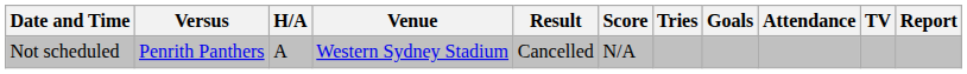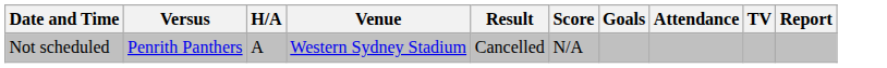- column: Tries
